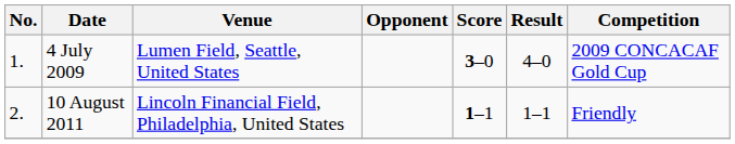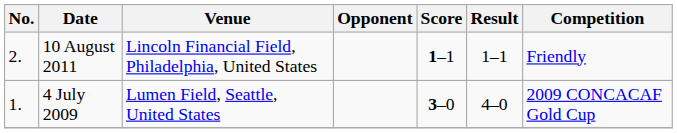rows swapped: 4 July 2009 <-> 10 August 2011
